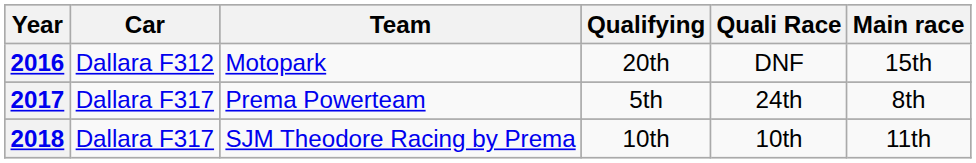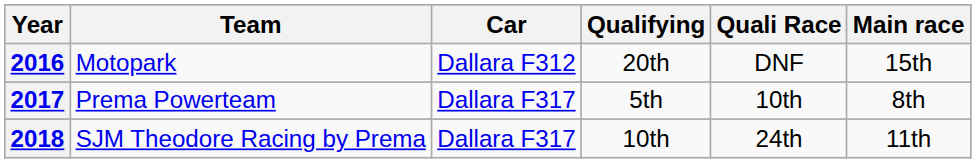columns swapped: Team <-> Car
2017 | Quali Race: 24th -> 10th
2018 | Quali Race: 10th -> 24th
